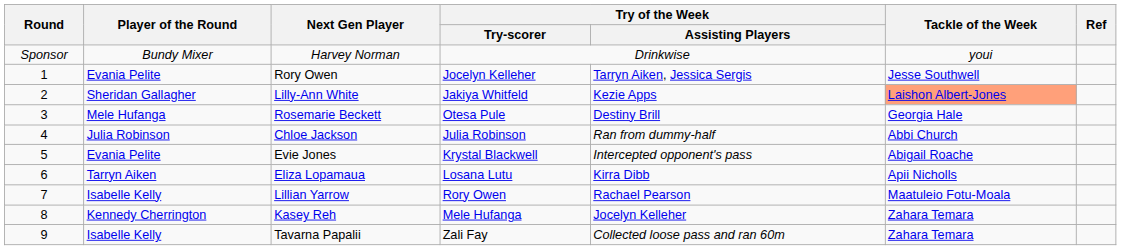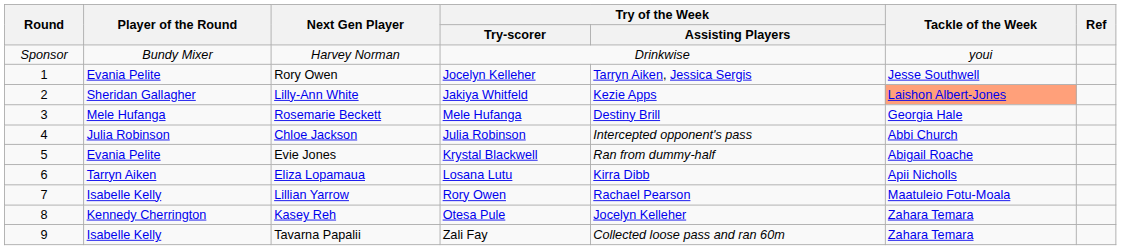Rosemarie Beckett | Try of the Week / Try-scorer: Otesa Pule -> Mele Hufanga
Chloe Jackson | Try of the Week / Assisting Players: Ran from dummy-half -> Intercepted opponent's pass
Evie Jones | Try of the Week / Assisting Players: Intercepted opponent's pass -> Ran from dummy-half
Kasey Reh | Try of the Week / Try-scorer: Mele Hufanga -> Otesa Pule
